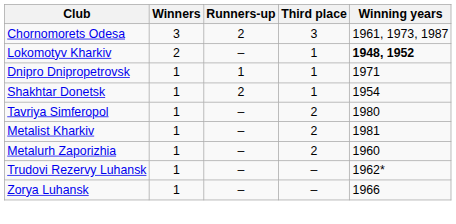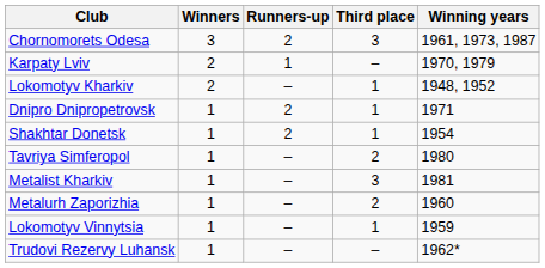+ row: Karpaty Lviv | 2 | 1 | – | 1970, 1979
Lokomotyv Kharkiv | Winning years: bold -> normal
Dnipro Dnipropetrovsk | Runners-up: 1 -> 2
Metalist Kharkiv | Third place: 2 -> 3
+ row: Lokomotyv Vinnytsia | 1 | – | 1 | 1959
- row: Zorya Luhansk | 1 | – | – | 1966
